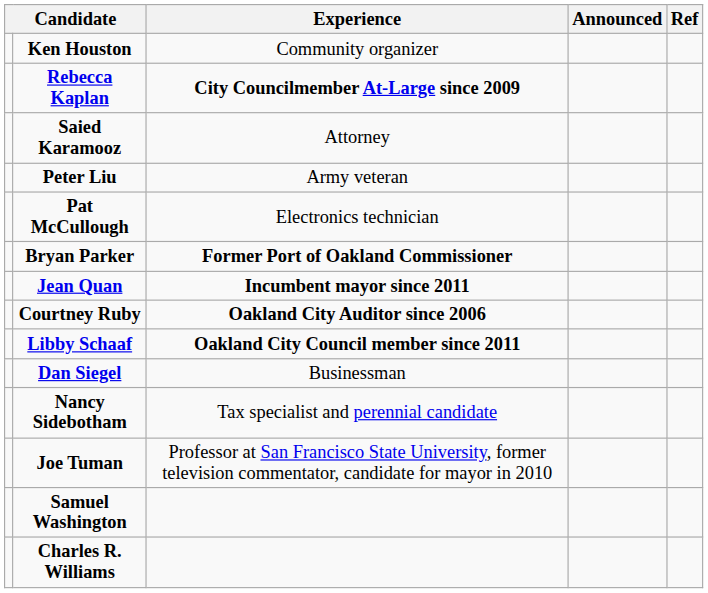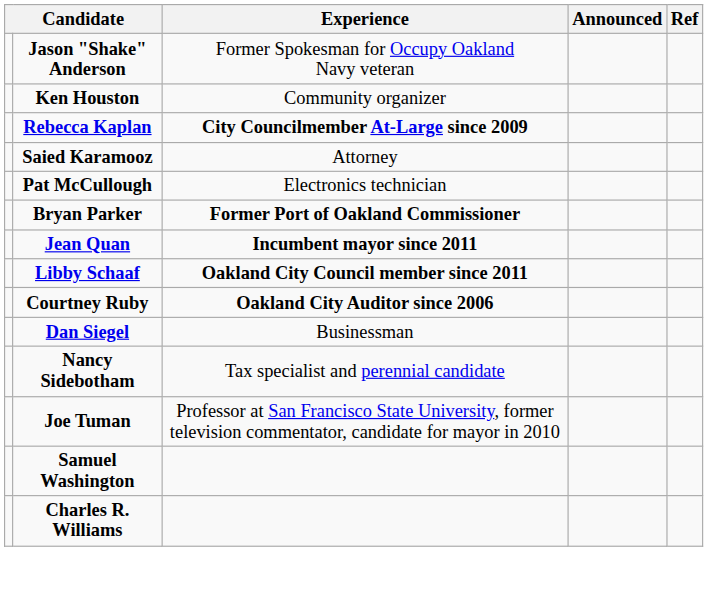+ row: Jason "Shake" Anderson | Former Spokesman for Occupy Oakland Navy veteran
- row: Peter Liu | Army veteran
rows swapped: Courtney Ruby <-> Libby Schaaf
